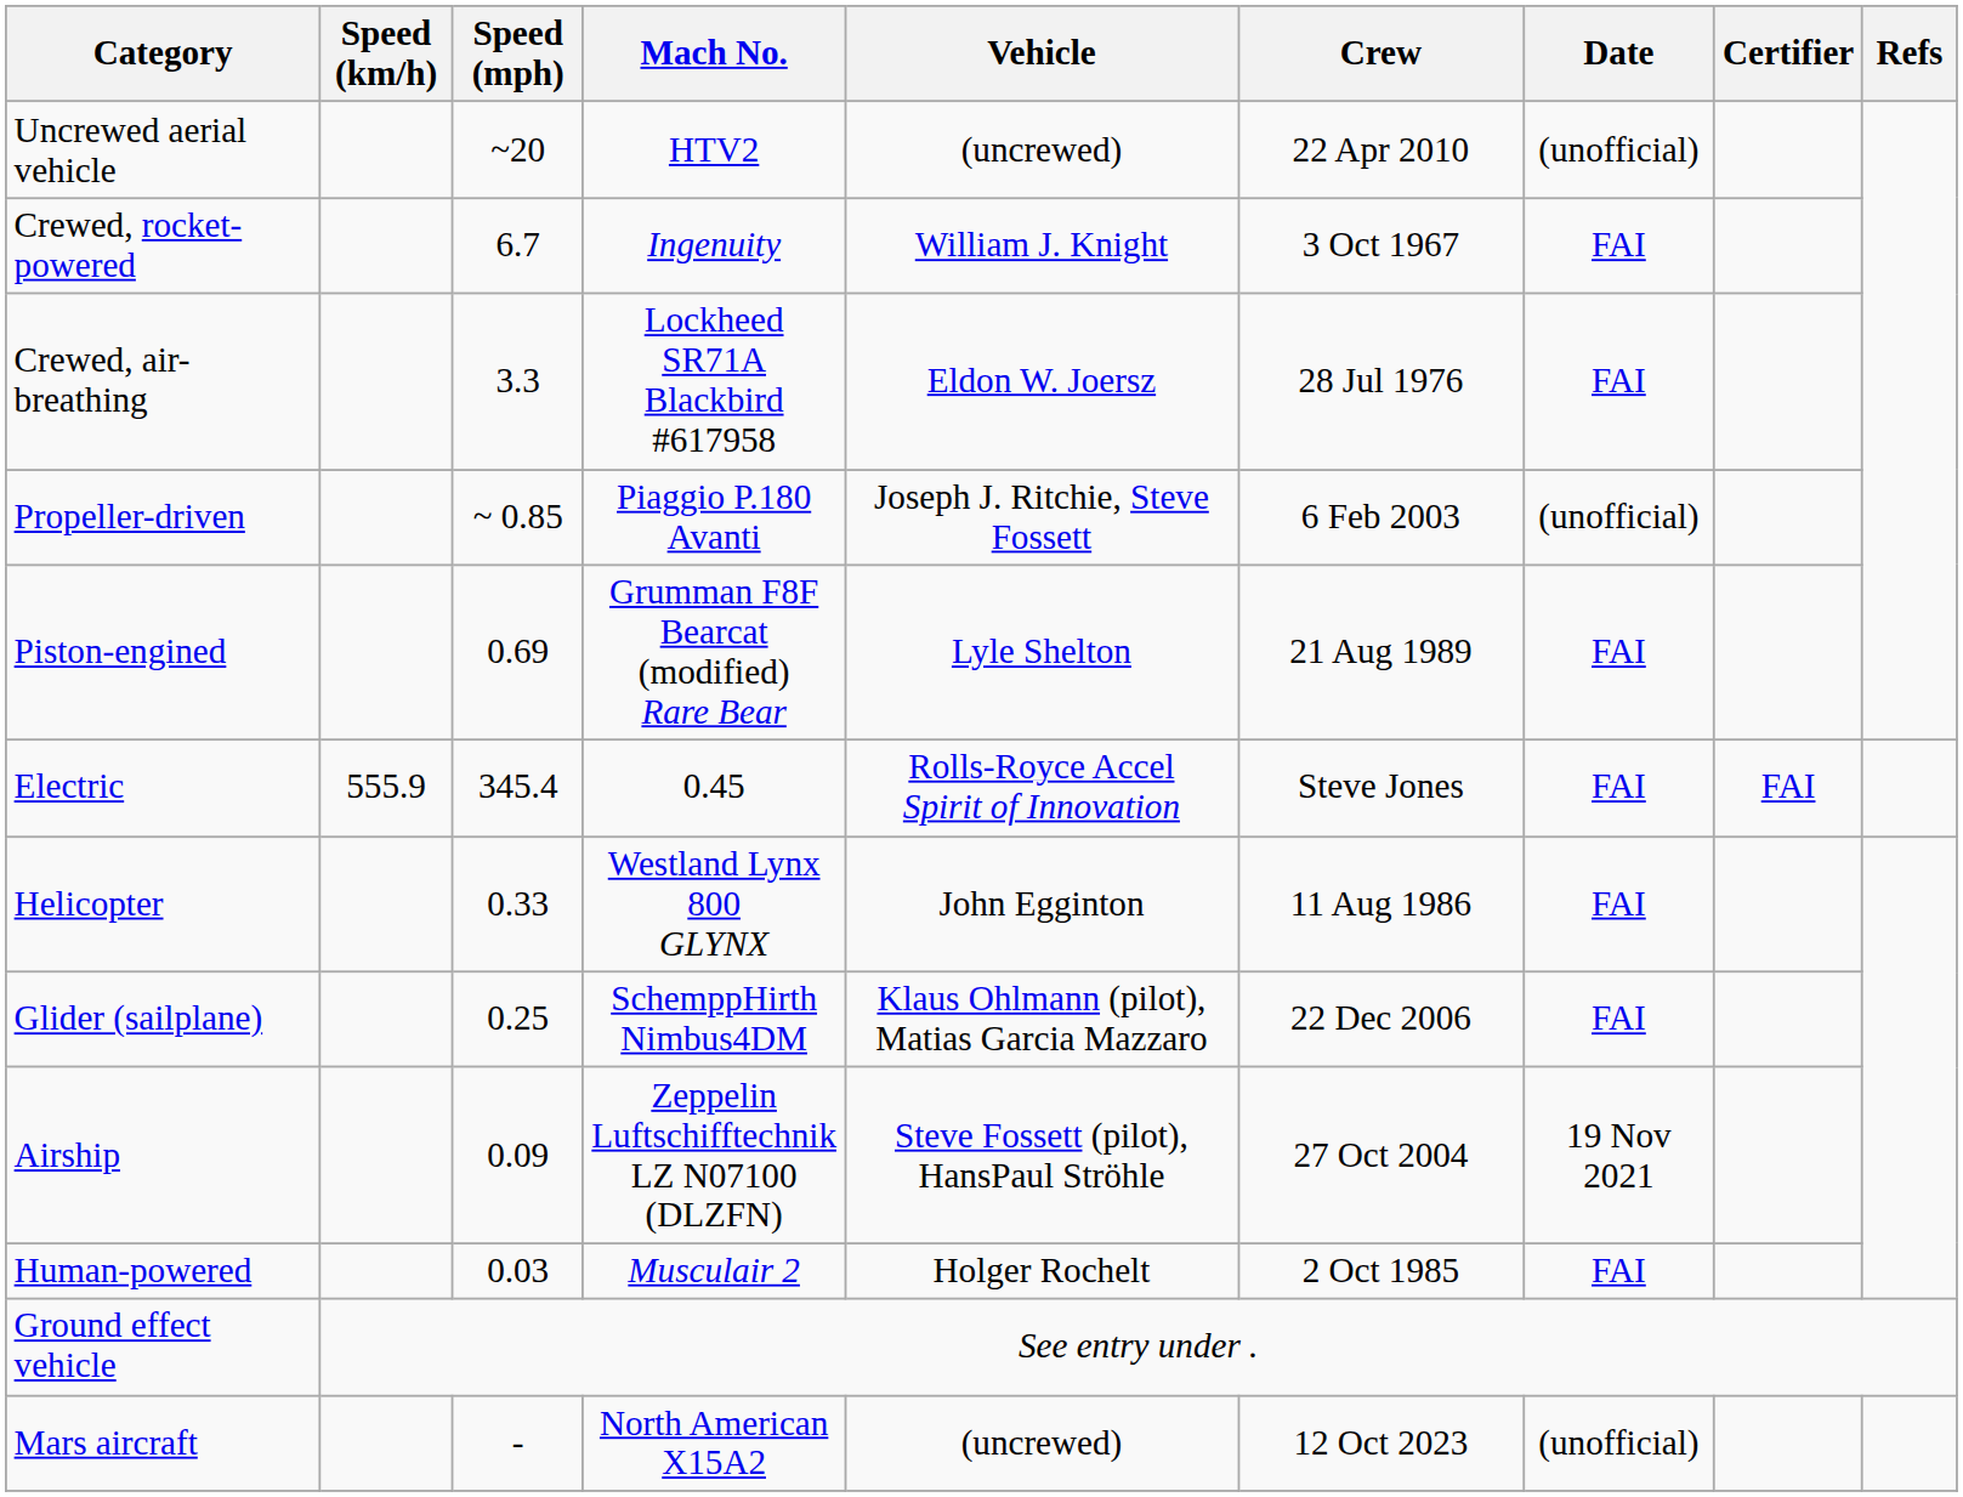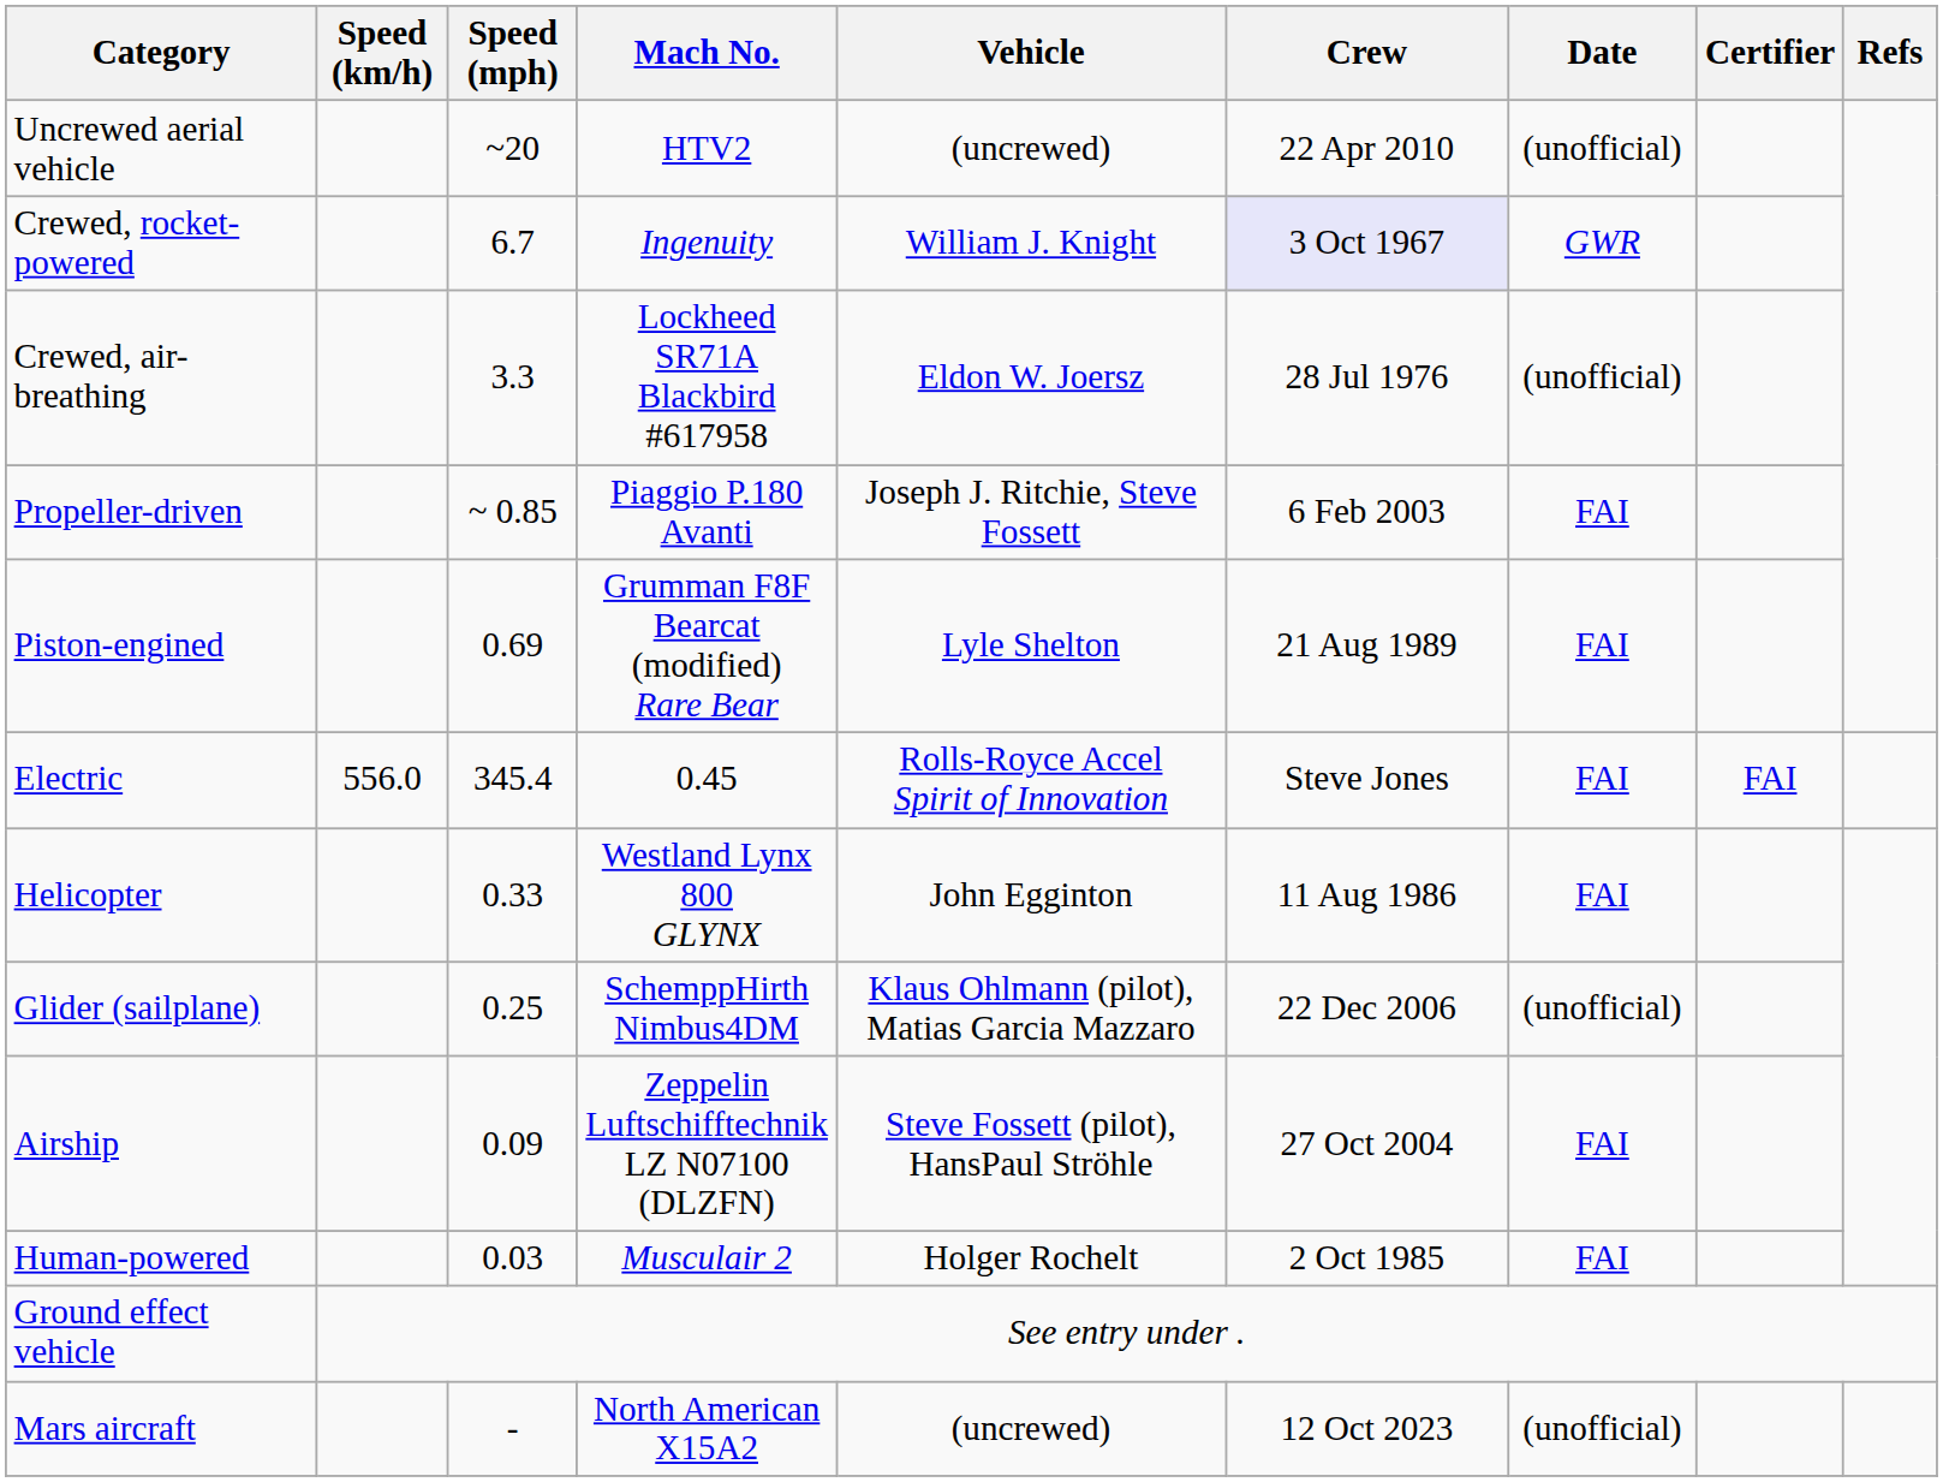Crewed, rocket-powered | Crew: no background -> lavender background
Crewed, rocket-powered | Date: FAI -> GWR
Crewed, air-breathing | Date: FAI -> (unofficial)
Propeller-driven | Date: (unofficial) -> FAI
Electric | Speed (km/h): 555.9 -> 556.0
Glider (sailplane) | Date: FAI -> (unofficial)
Airship | Date: 19 Nov 2021 -> FAI
